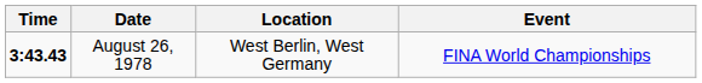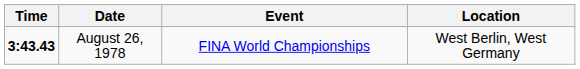columns swapped: Event <-> Location
